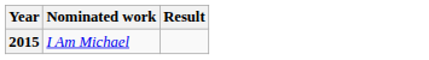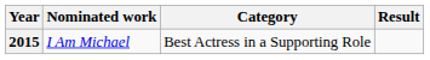+ column: Category | Best Actress in a Supporting Role
